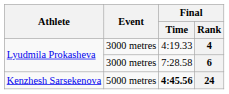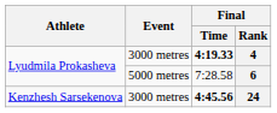4 | Final / Time: normal -> bold
6 | Event: 3000 metres -> 5000 metres
24 | Event: 5000 metres -> 3000 metres
